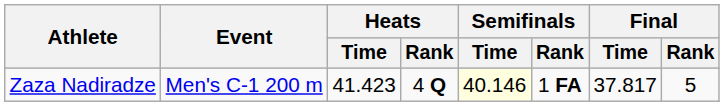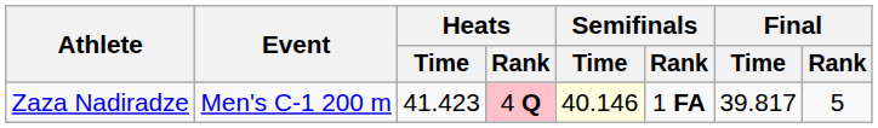Zaza Nadiradze | Heats / Rank: no background -> pink background
Zaza Nadiradze | Final / Time: 37.817 -> 39.817
